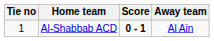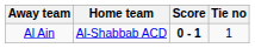columns swapped: Tie no <-> Away team
